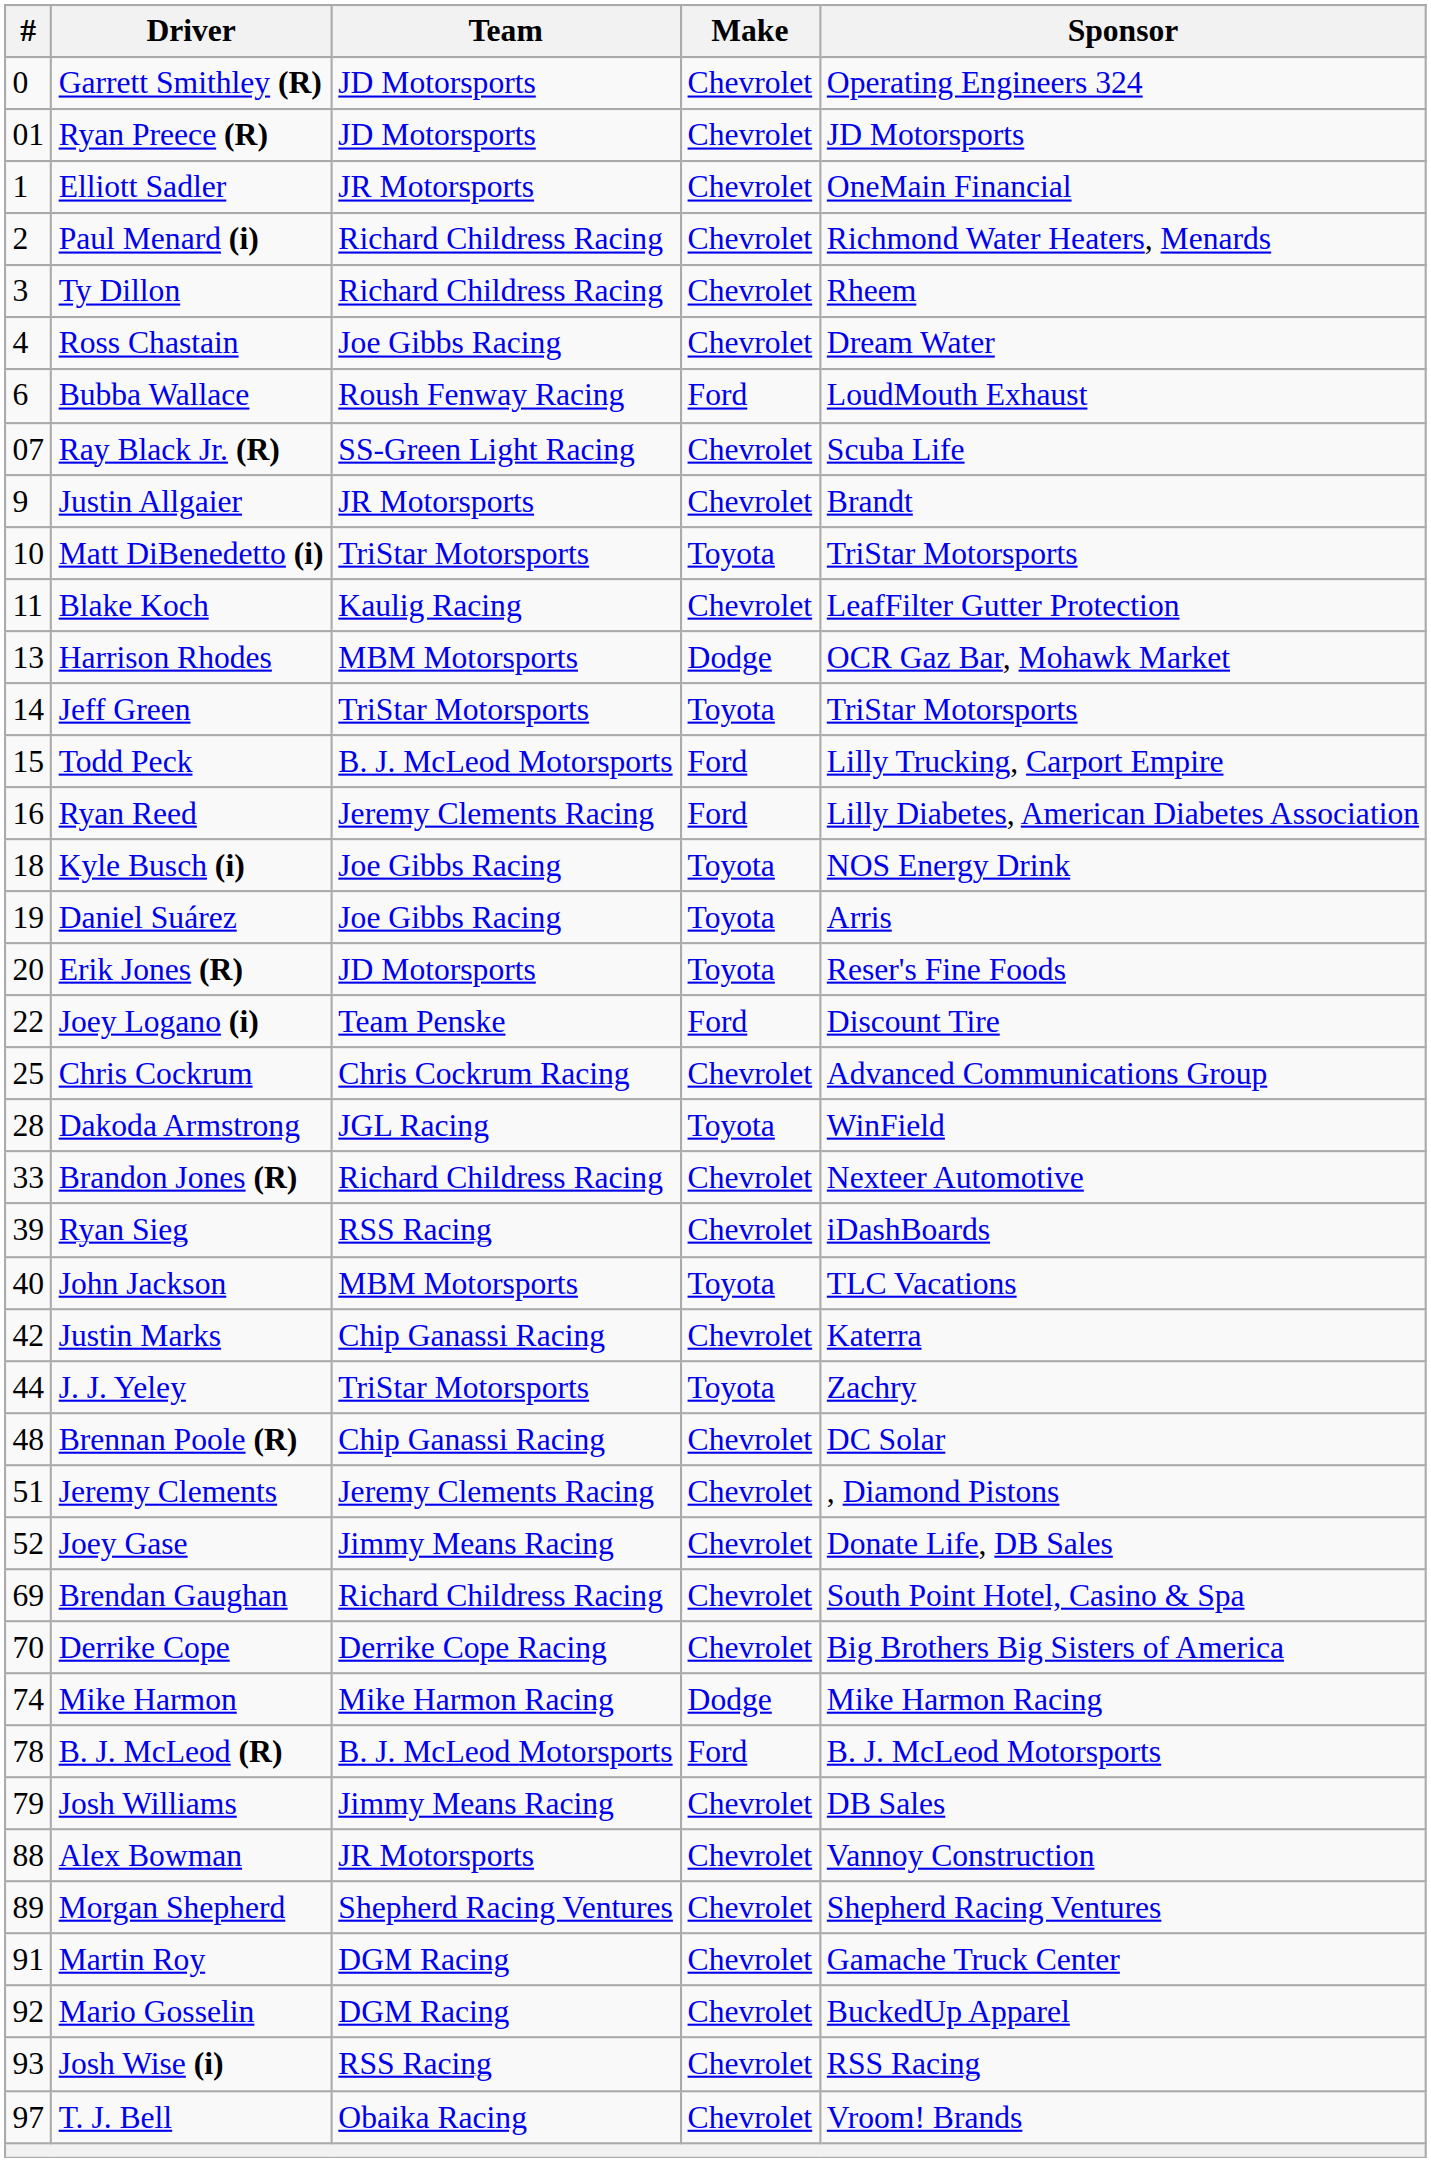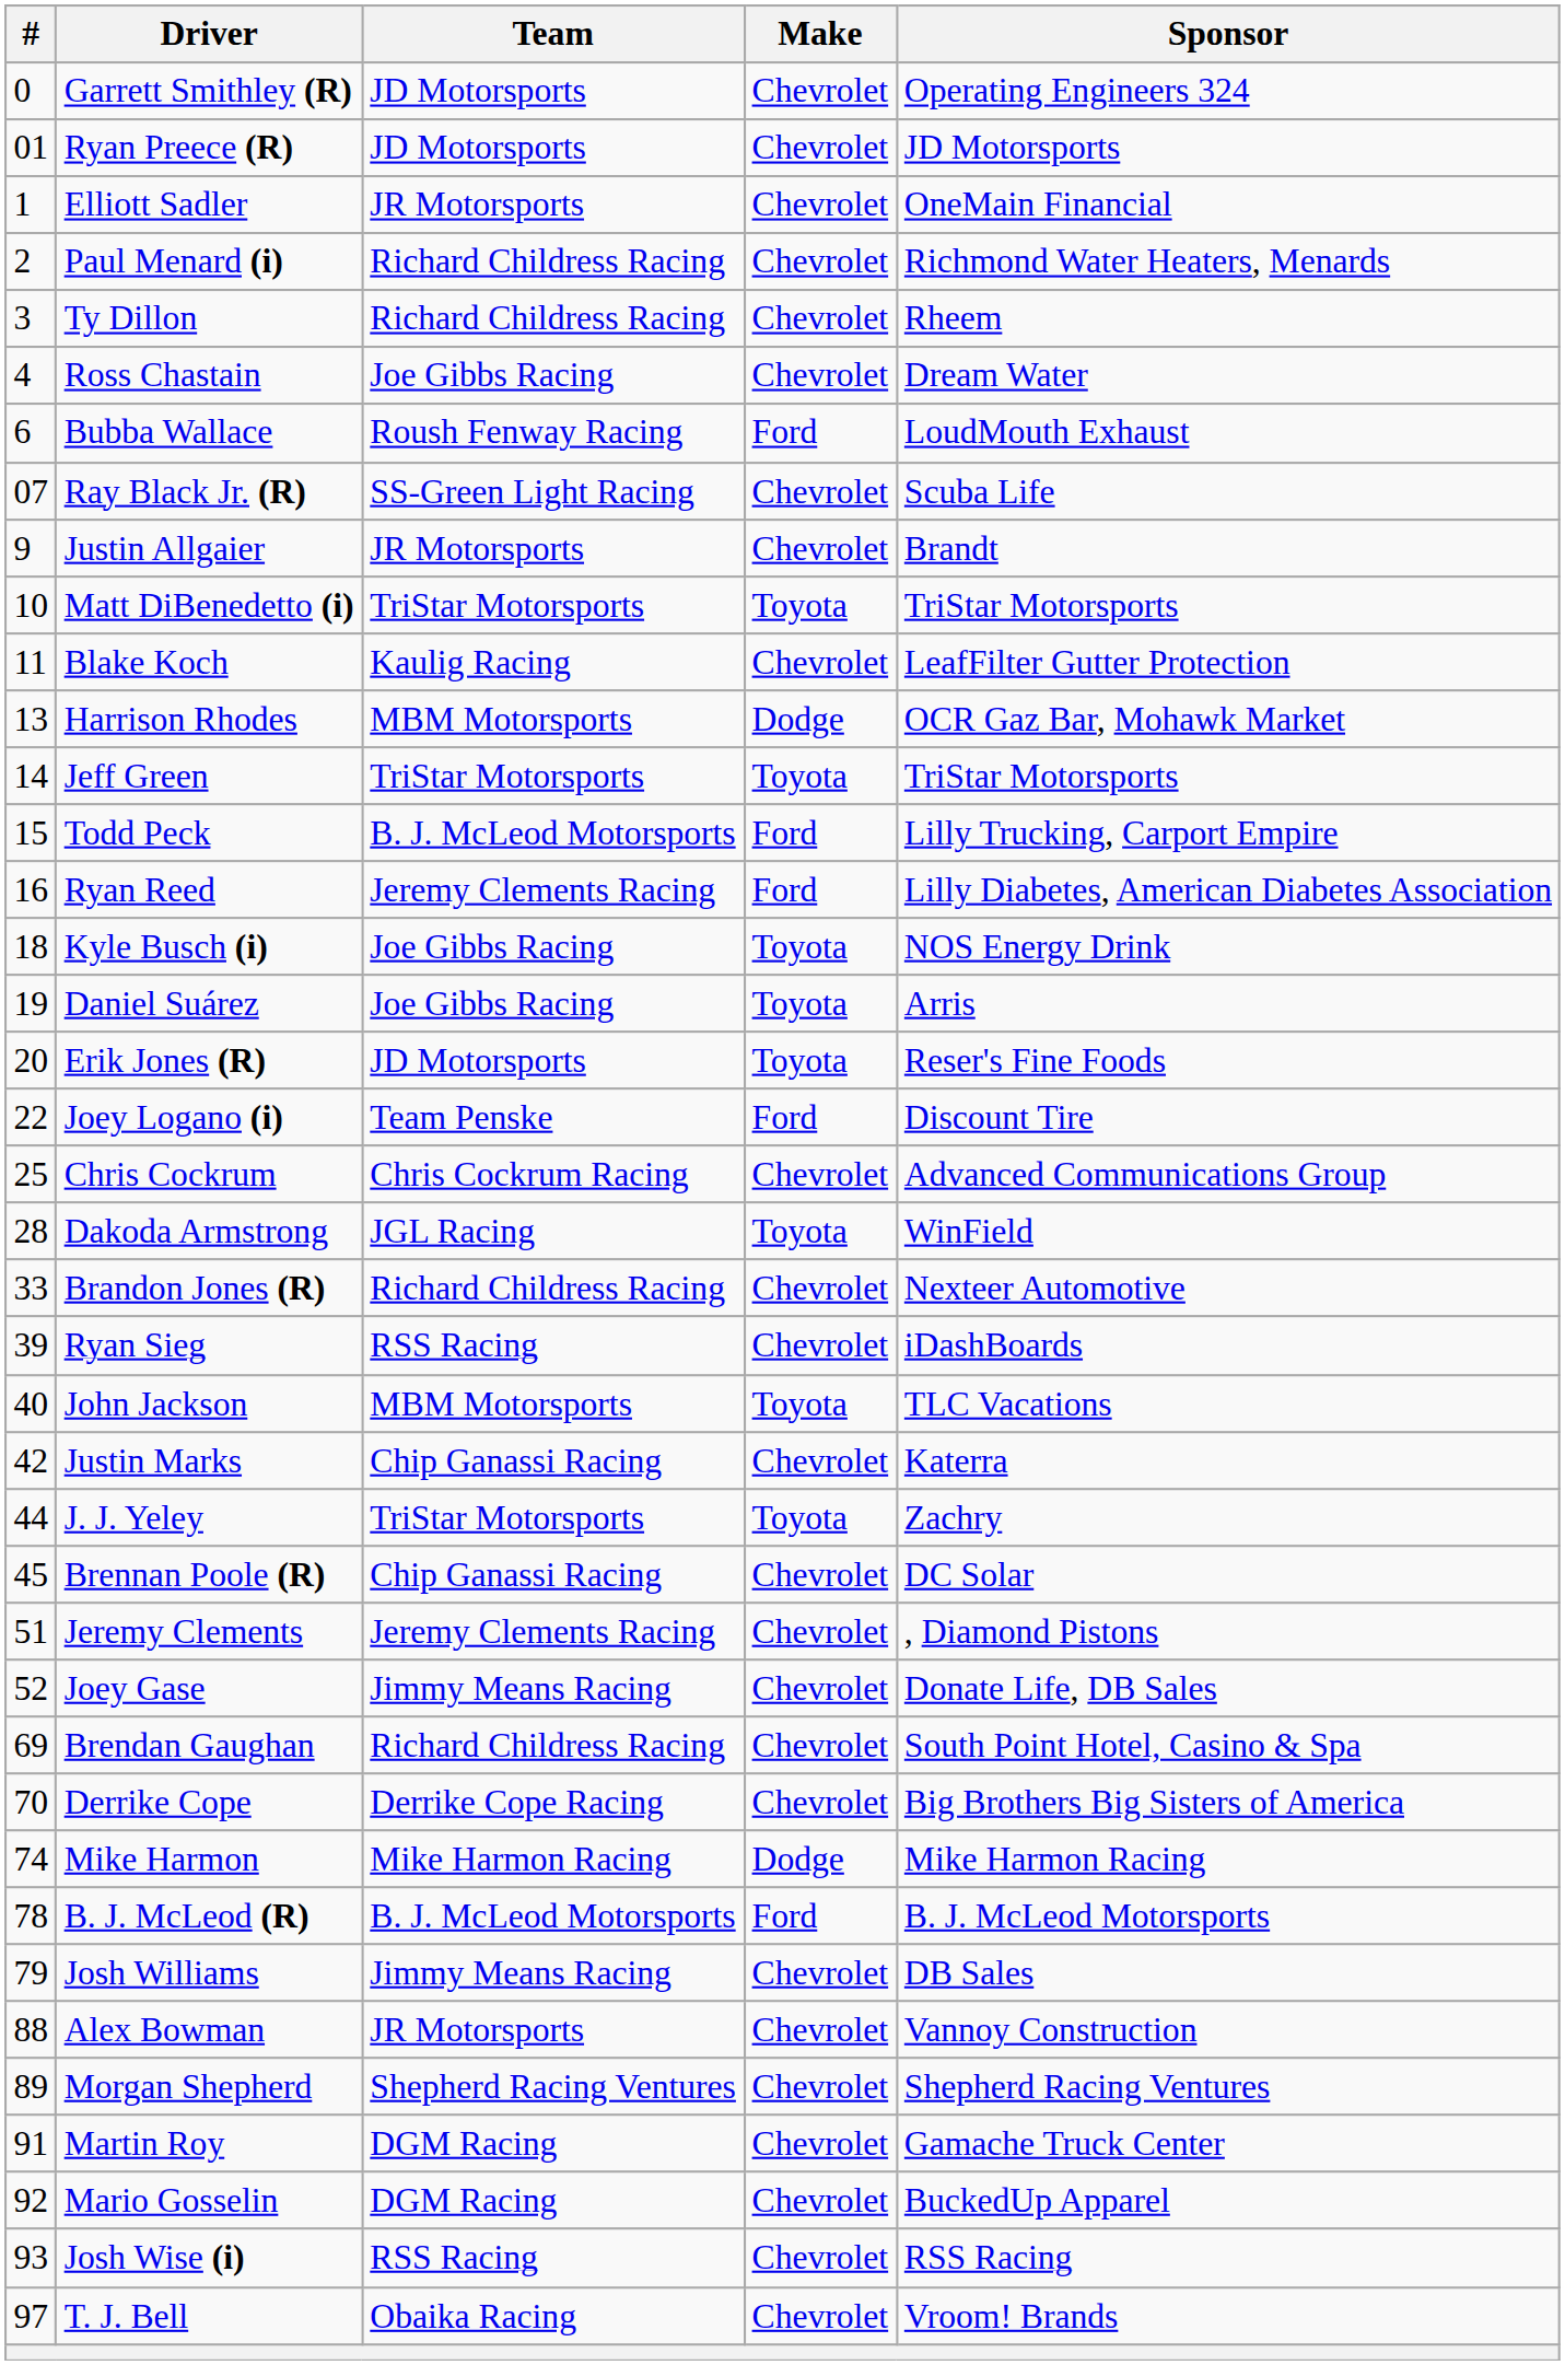Brennan Poole (R) | #: 48 -> 45
